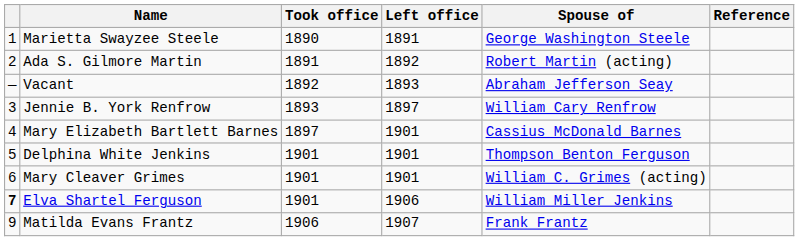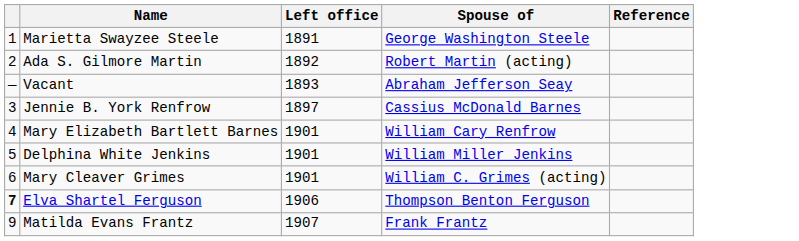- column: Took office | 1890 | 1891 | 1892 | 1893 | 1897 | 1901 | 1901 | 1901 | 1906
Jennie B. York Renfrow | Spouse of: William Cary Renfrow -> Cassius McDonald Barnes
Mary Elizabeth Bartlett Barnes | Spouse of: Cassius McDonald Barnes -> William Cary Renfrow
Delphina White Jenkins | Spouse of: Thompson Benton Ferguson -> William Miller Jenkins
Elva Shartel Ferguson | Spouse of: William Miller Jenkins -> Thompson Benton Ferguson
